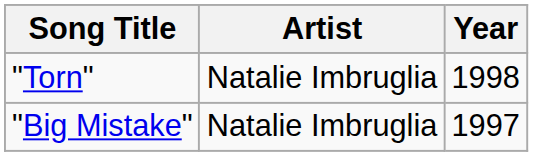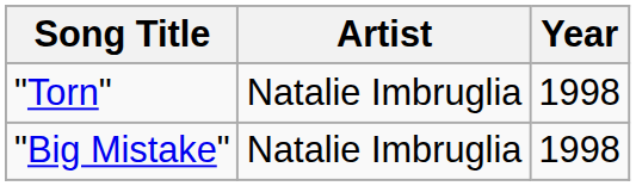"Big Mistake" | Year: 1997 -> 1998
